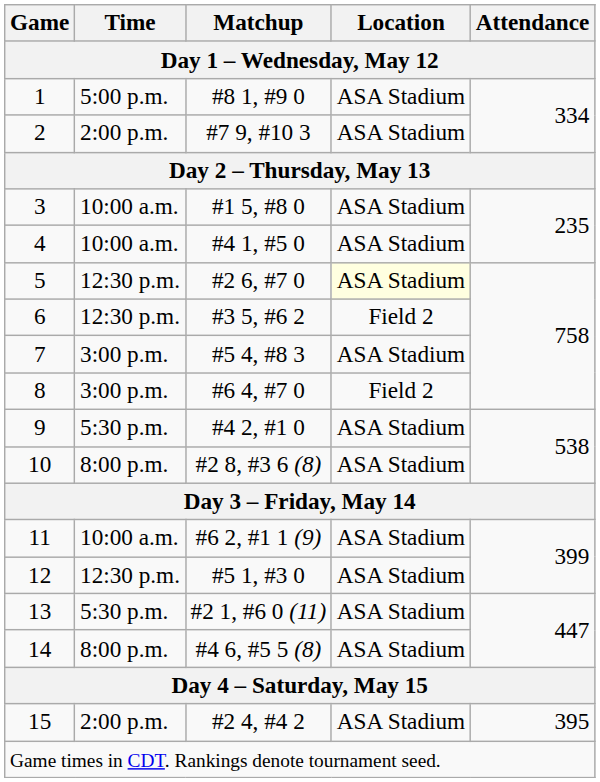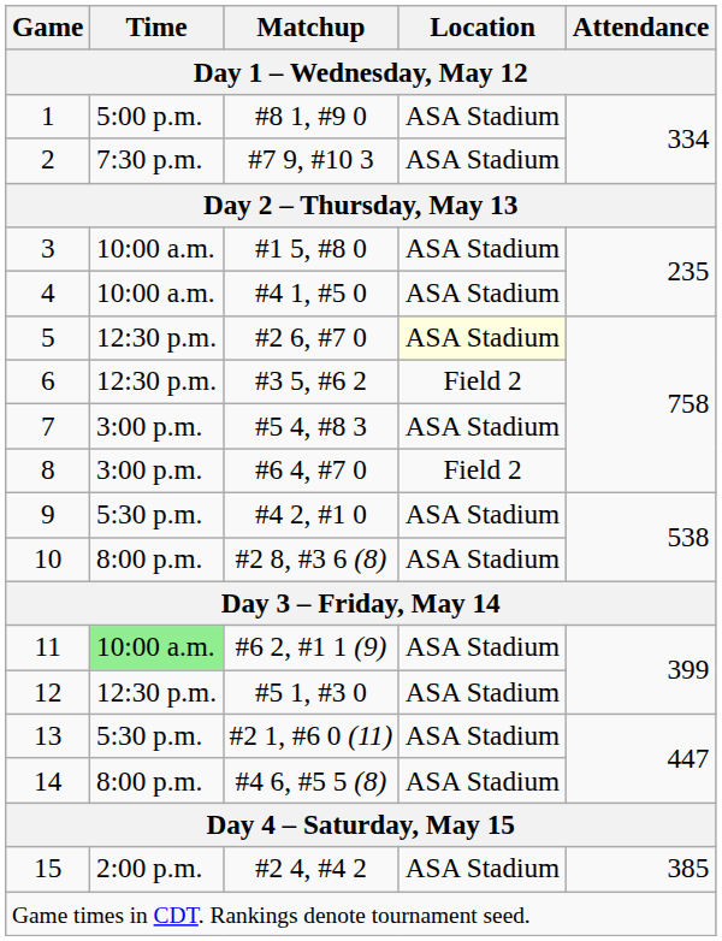2 | Time: 2:00 p.m. -> 7:30 p.m.
11 | Time: no background -> lightgreen background
15 | Attendance: 395 -> 385
